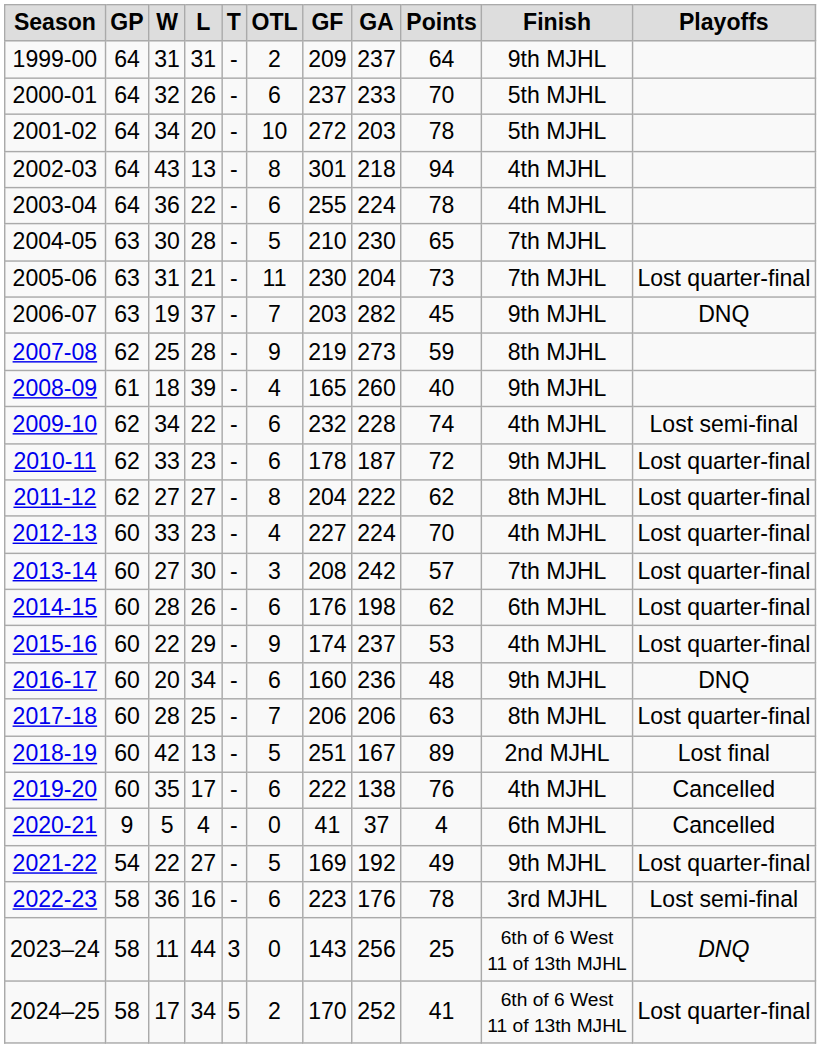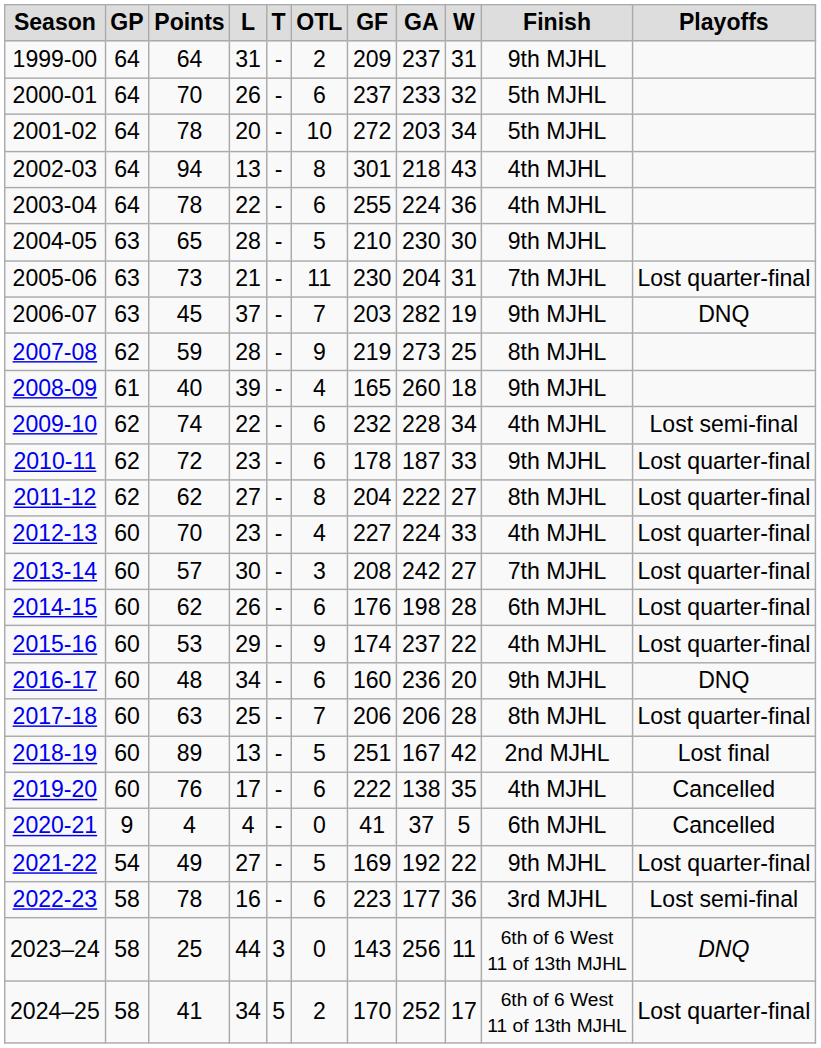columns swapped: W <-> Points
2004-05 | Finish: 7th MJHL -> 9th MJHL
2022-23 | GA: 176 -> 177
